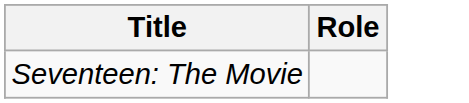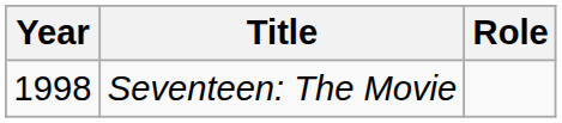+ column: Year | 1998
